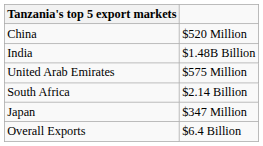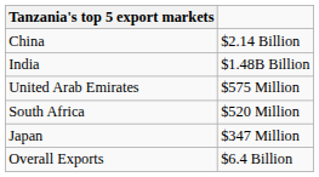China | column 2: $520 Million -> $2.14 Billion
South Africa | column 2: $2.14 Billion -> $520 Million
